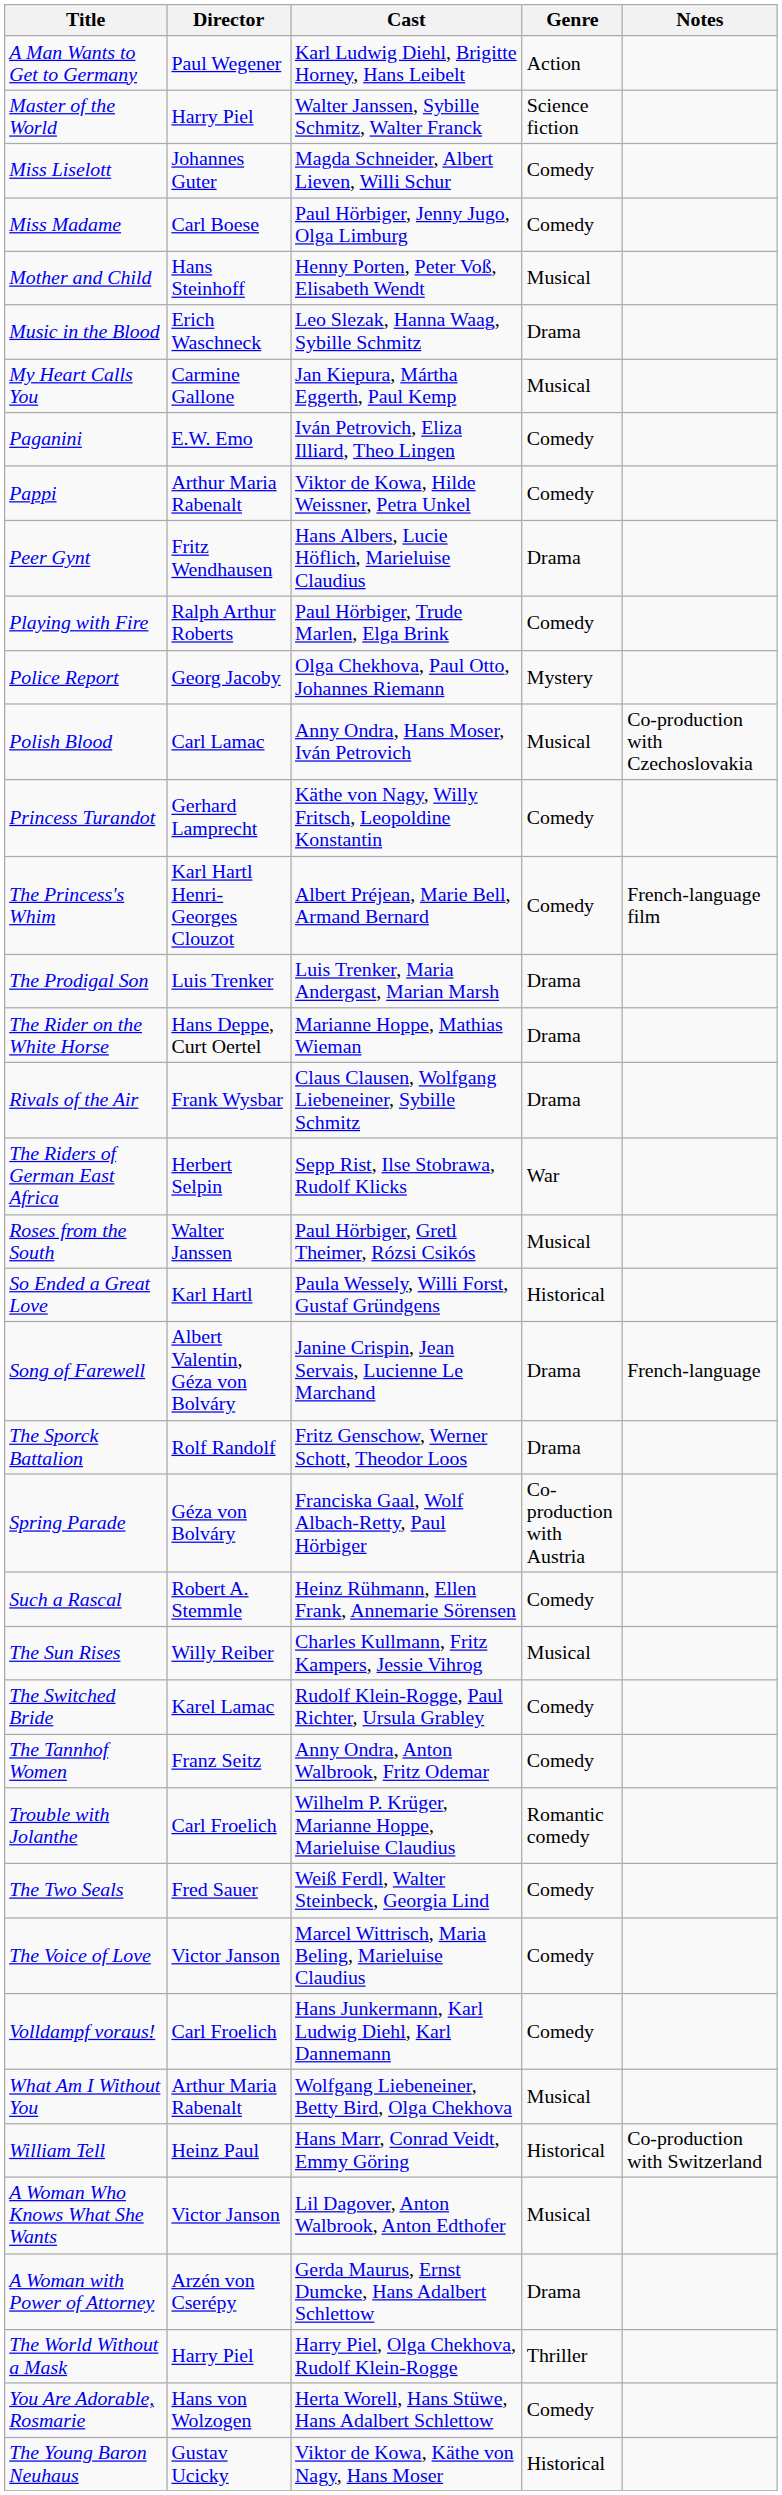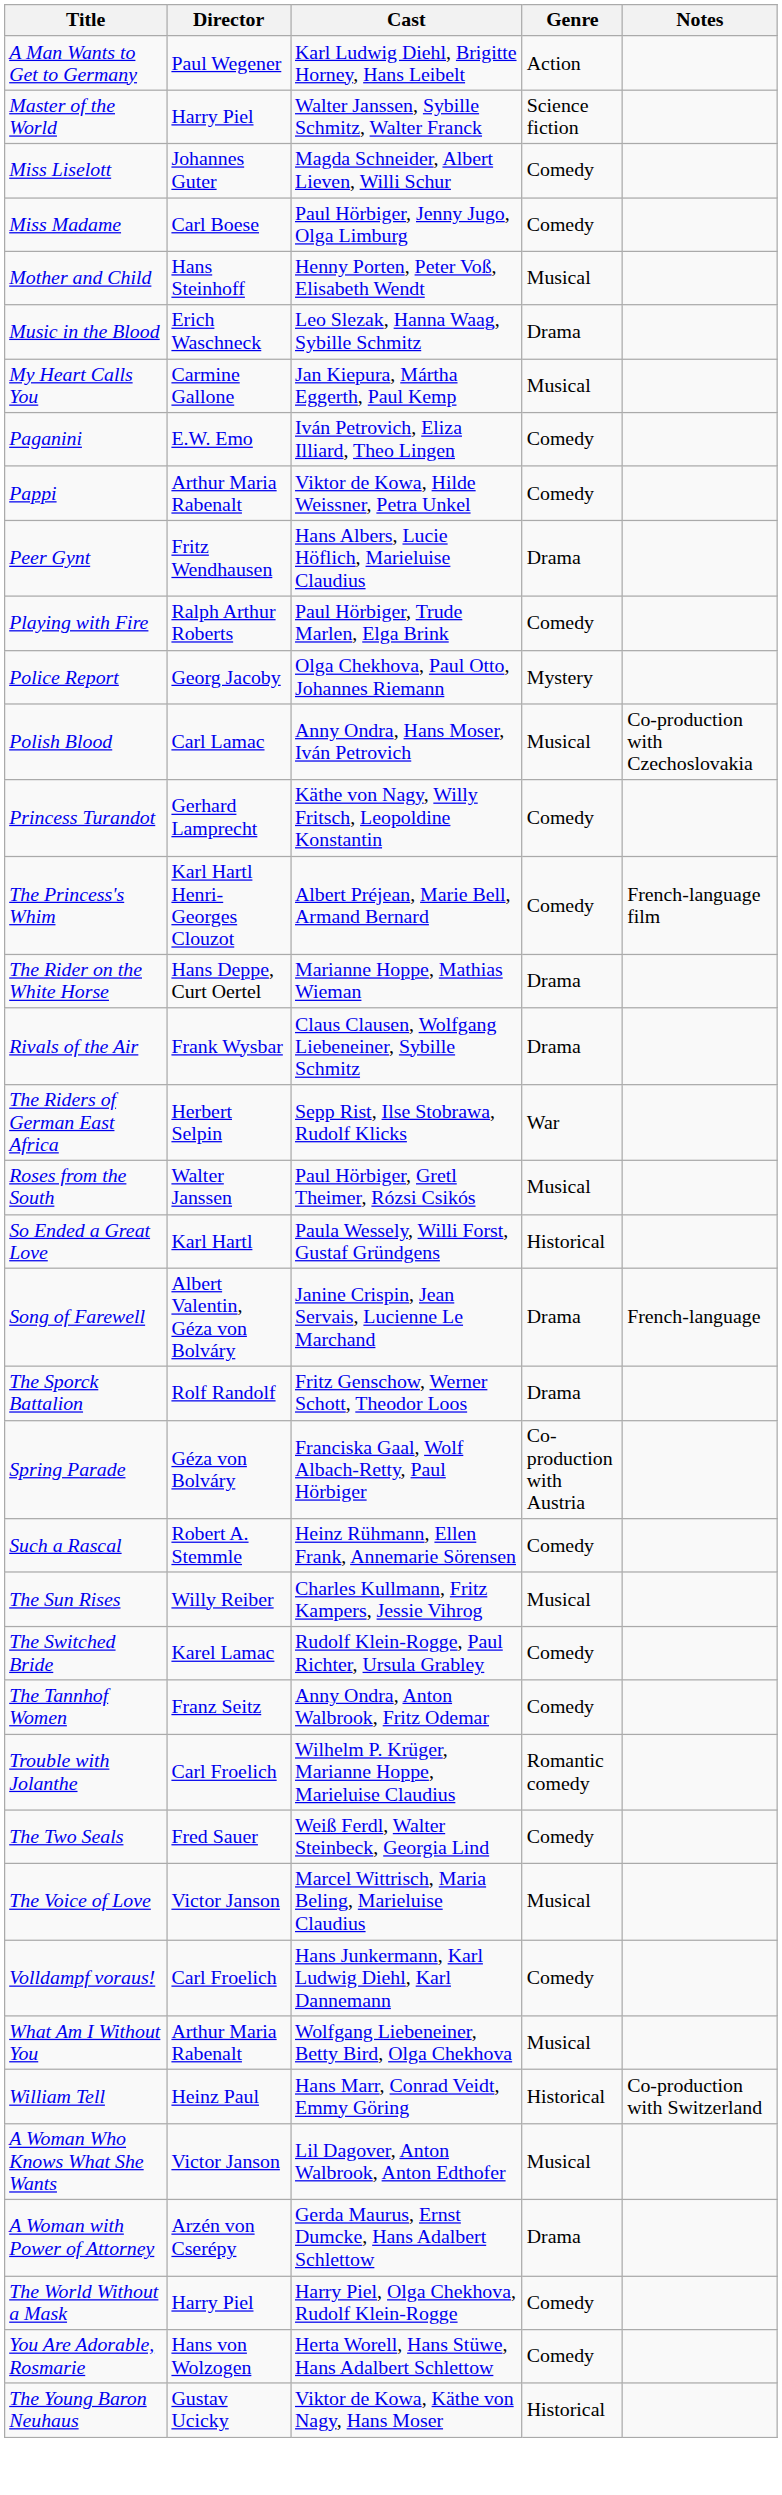- row: The Prodigal Son | Luis Trenker | Luis Trenker, Maria Andergast, Marian Marsh | Drama
The Voice of Love | Genre: Comedy -> Musical
The World Without a Mask | Genre: Thriller -> Comedy
